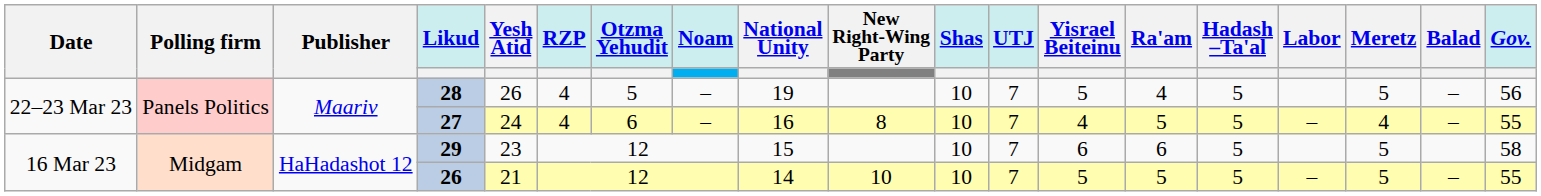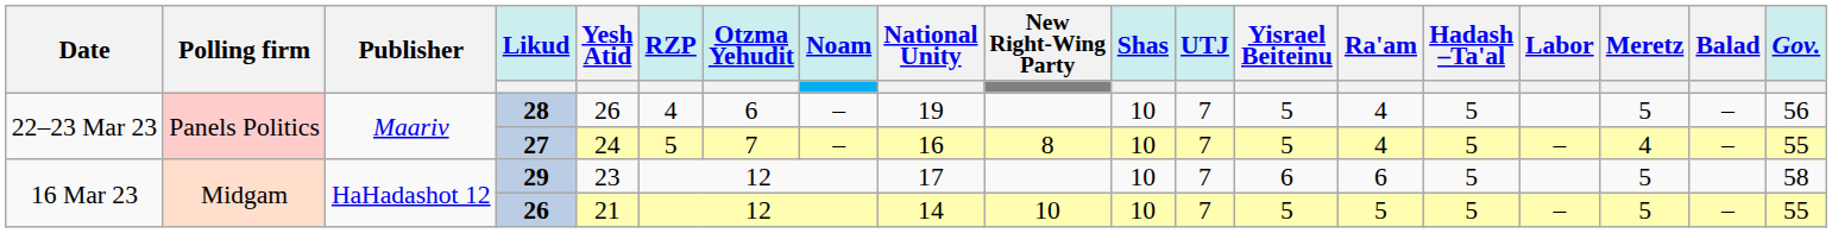28 | Otzma Yehudit: 5 -> 6
27 | RZP: 4 -> 5
27 | Otzma Yehudit: 6 -> 7
27 | Yisrael Beiteinu: 4 -> 5
27 | Ra'am: 5 -> 4
29 | National Unity: 15 -> 17
